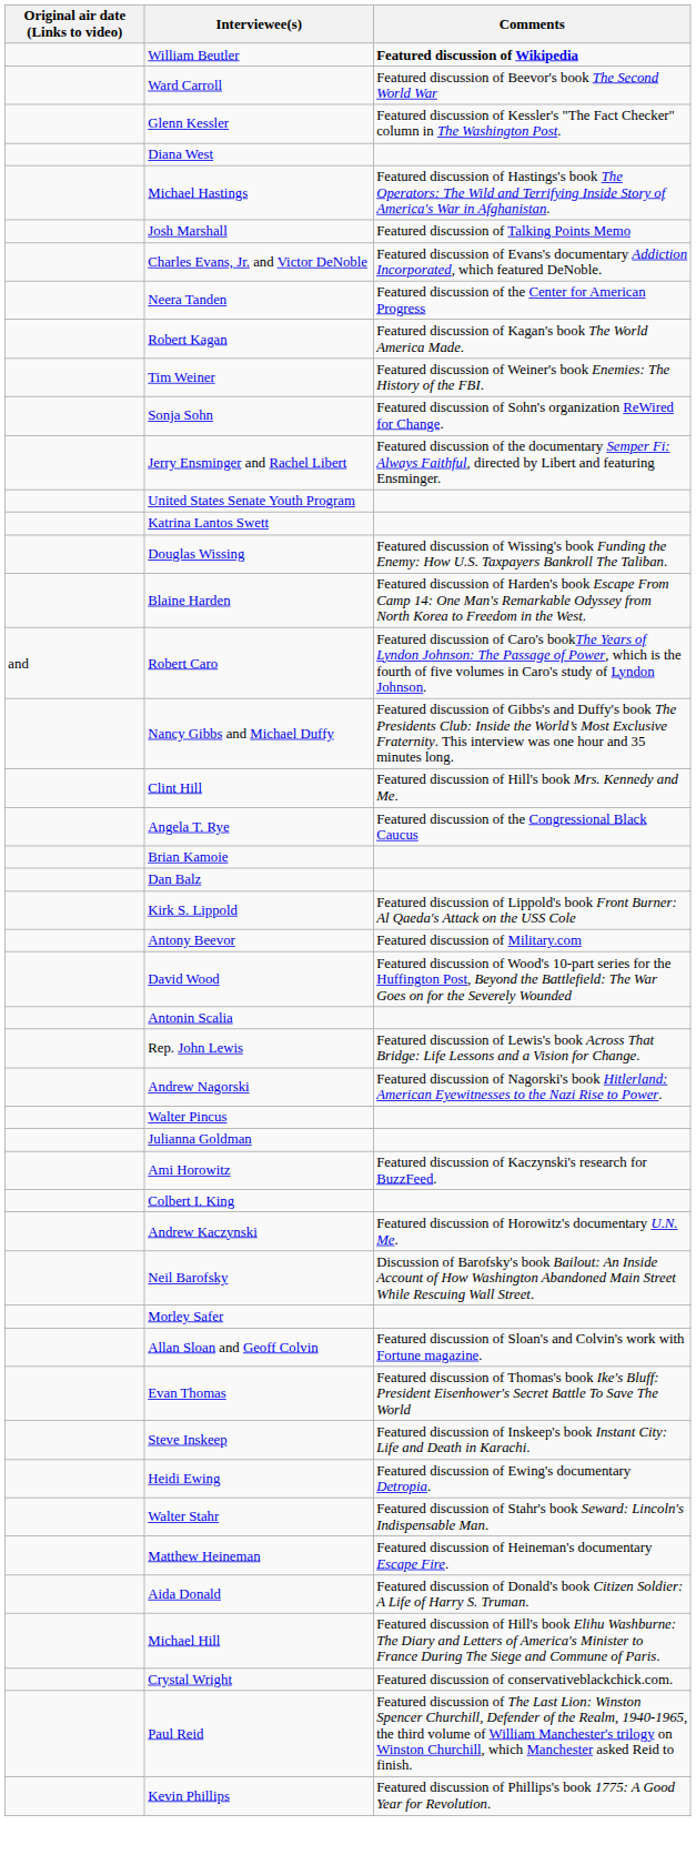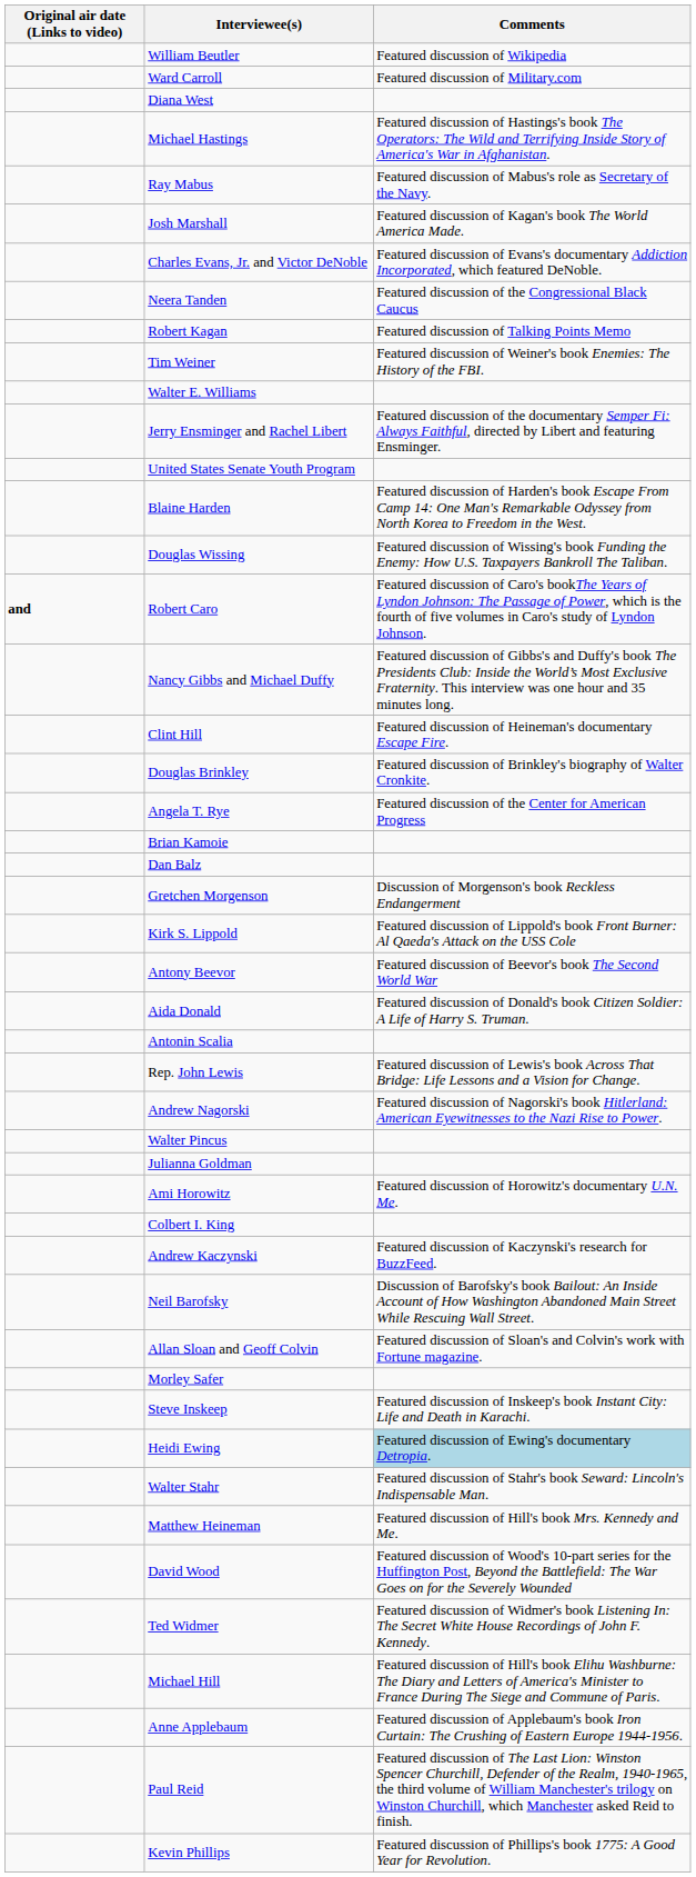William Beutler | Comments: bold -> normal
Ward Carroll | Comments: Featured discussion of Beevor's book The Second World War -> Featured discussion of Military.com
- row: Glenn Kessler | Featured discussion of Kessler's "The Fact Checker" column in The Washington Post.
+ row: Ray Mabus | Featured discussion of Mabus's role as Secretary of the Navy.
Josh Marshall | Comments: Featured discussion of Talking Points Memo -> Featured discussion of Kagan's book The World America Made.
Neera Tanden | Comments: Featured discussion of the Center for American Progress -> Featured discussion of the Congressional Black Caucus
Robert Kagan | Comments: Featured discussion of Kagan's book The World America Made. -> Featured discussion of Talking Points Memo
+ row: Walter E. Williams
- row: Sonja Sohn | Featured discussion of Sohn's organization ReWired for Change.
- row: Katrina Lantos Swett
rows swapped: Douglas Wissing <-> Blaine Harden
Robert Caro | Original air date (Links to video): normal -> bold
Clint Hill | Comments: Featured discussion of Hill's book Mrs. Kennedy and Me. -> Featured discussion of Heineman's documentary Escape Fire.
+ row: Douglas Brinkley | Featured discussion of Brinkley's biography of Walter Cronkite.
Angela T. Rye | Comments: Featured discussion of the Congressional Black Caucus -> Featured discussion of the Center for American Progress
+ row: Gretchen Morgenson | Discussion of Morgenson's book Reckless Endangerment
Antony Beevor | Comments: Featured discussion of Military.com -> Featured discussion of Beevor's book The Second World War
rows swapped: David Wood <-> Aida Donald
Ami Horowitz | Comments: Featured discussion of Kaczynski's research for BuzzFeed. -> Featured discussion of Horowitz's documentary U.N. Me.
Andrew Kaczynski | Comments: Featured discussion of Horowitz's documentary U.N. Me. -> Featured discussion of Kaczynski's research for BuzzFeed.
rows swapped: Allan Sloan and Geoff Colvin <-> Morley Safer
- row: Evan Thomas | Featured discussion of Thomas's book Ike's Bluff: President Eisenhower's Secret Battle To Save The World
Heidi Ewing | Comments: no background -> lightblue background
Matthew Heineman | Comments: Featured discussion of Heineman's documentary Escape Fire. -> Featured discussion of Hill's book Mrs. Kennedy and Me.
+ row: Ted Widmer | Featured discussion of Widmer's book Listening In: The Secret White House Recordings of John F. Kennedy.
- row: Crystal Wright | Featured discussion of conservativeblackchick.com.
+ row: Anne Applebaum | Featured discussion of Applebaum's book Iron Curtain: The Crushing of Eastern Europe 1944-1956.
